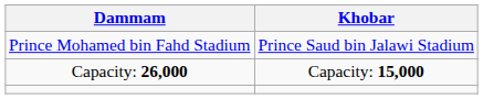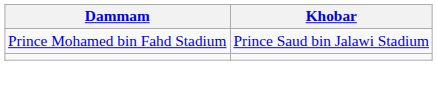- row: Capacity: 26,000 | Capacity: 15,000
